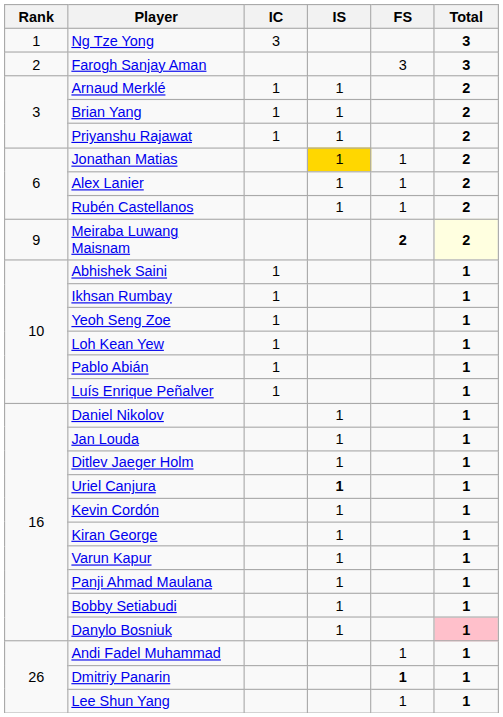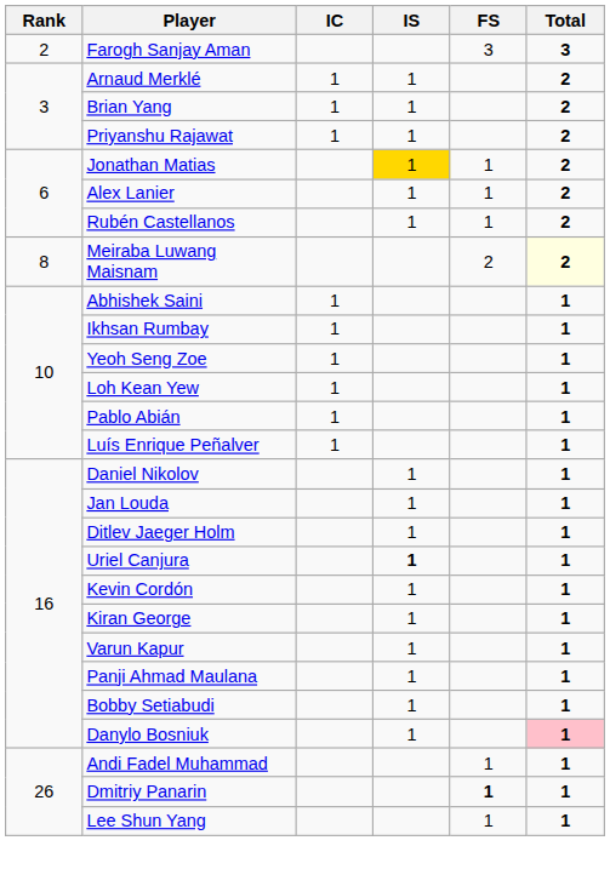- row: 1 | Ng Tze Yong | 3 | 3
Meiraba Luwang Maisnam | Rank: 9 -> 8
Meiraba Luwang Maisnam | FS: bold -> normal
